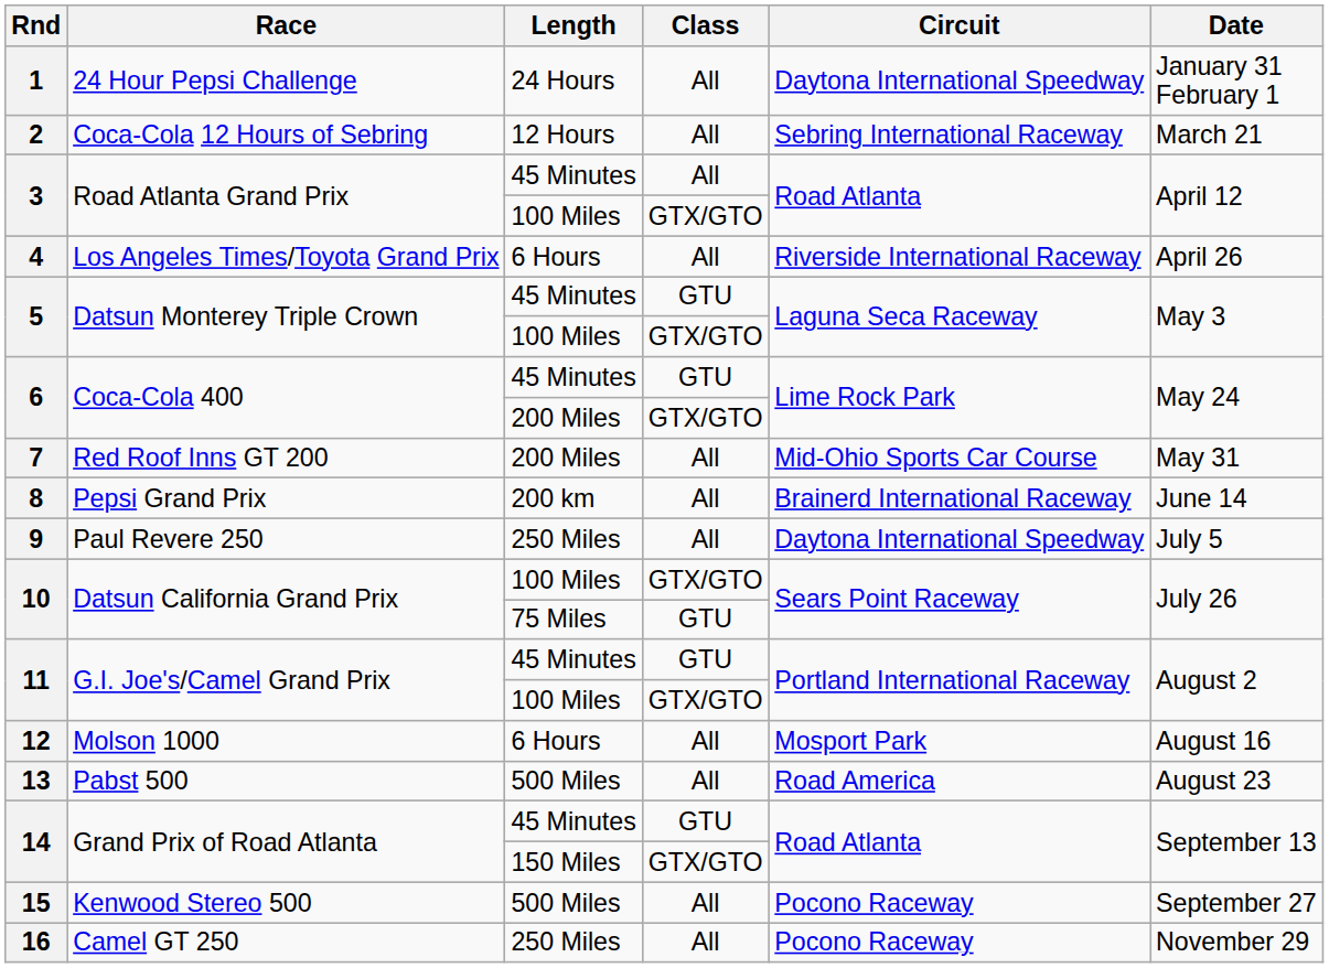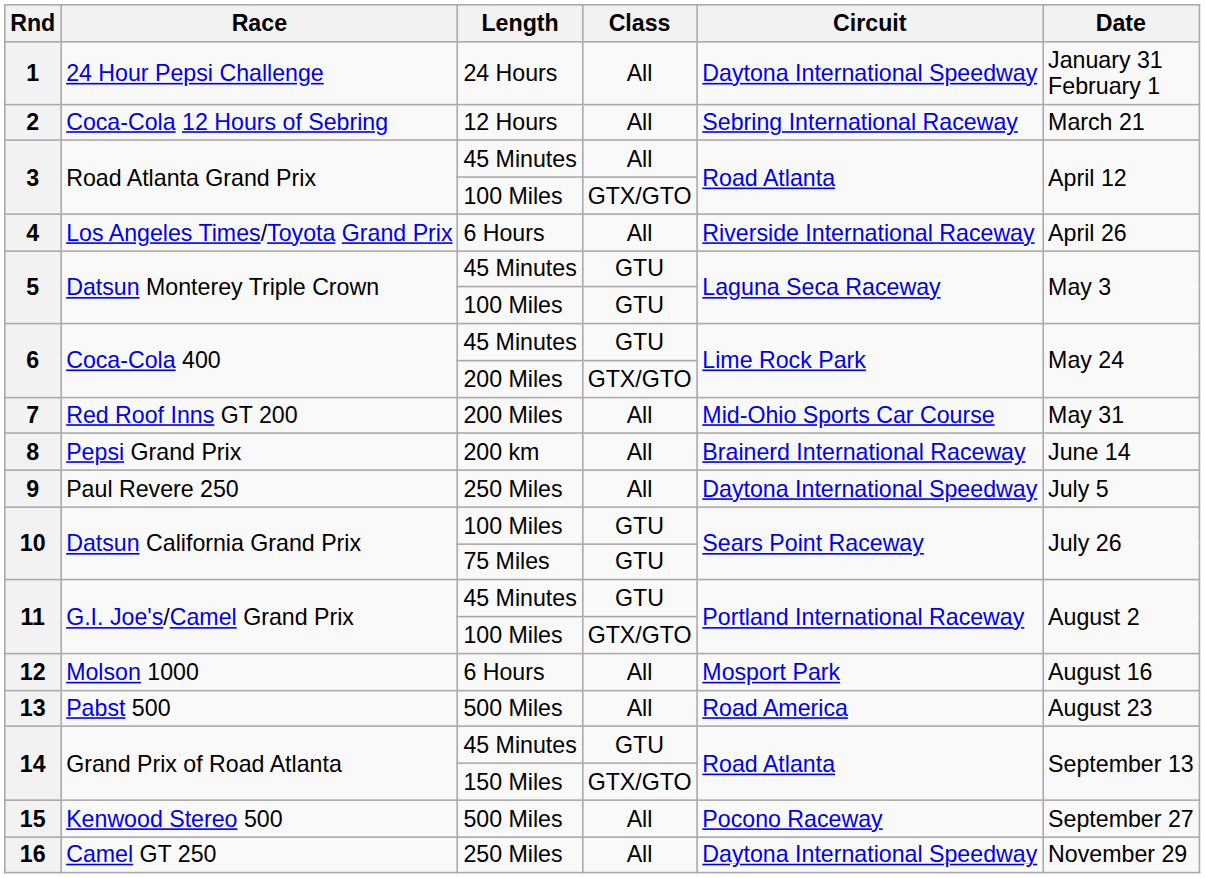5 / 100 Miles | Class: GTX/GTO -> GTU
10 / 100 Miles | Class: GTX/GTO -> GTU
16 | Circuit: Pocono Raceway -> Daytona International Speedway
